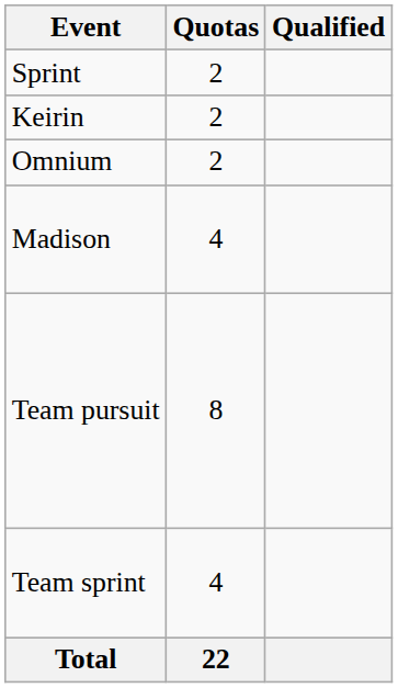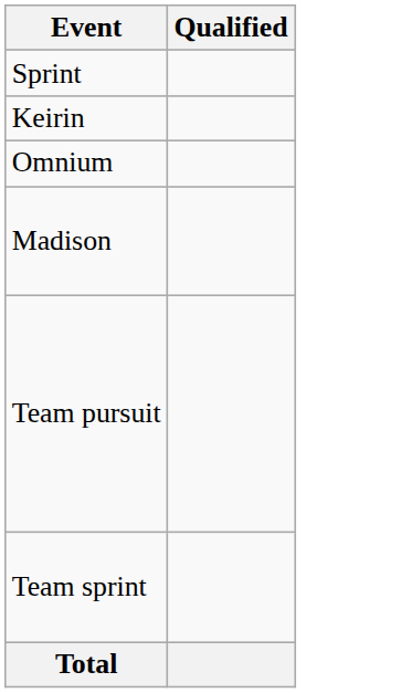- column: Quotas | 2 | 2 | 2 | 4 | 8 | 4 | 22
